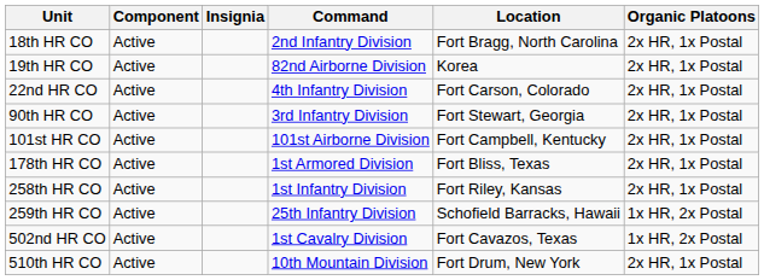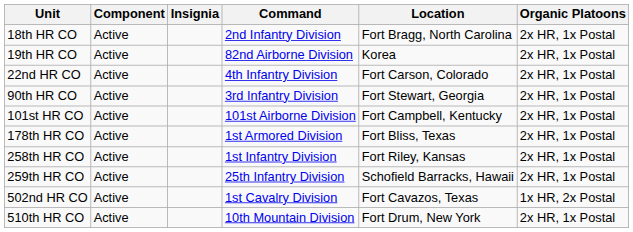259th HR CO | Organic Platoons: 1x HR, 2x Postal -> 2x HR, 1x Postal
